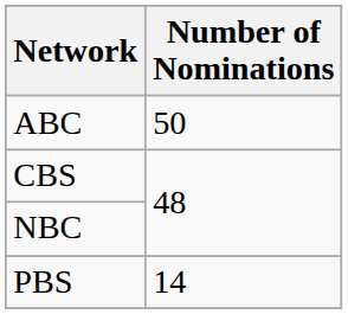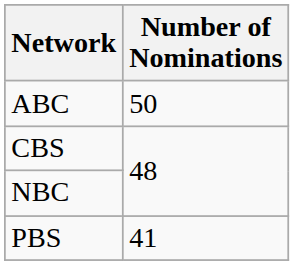PBS | Number of Nominations: 14 -> 41
